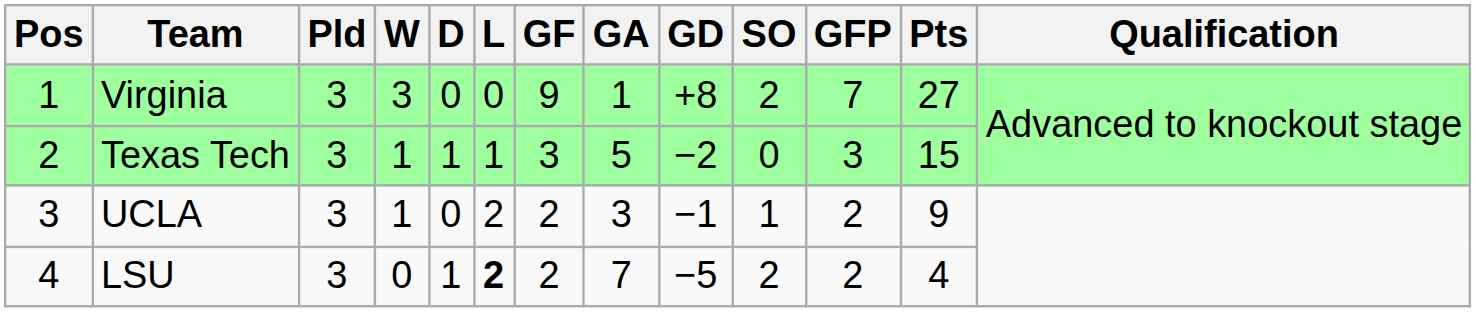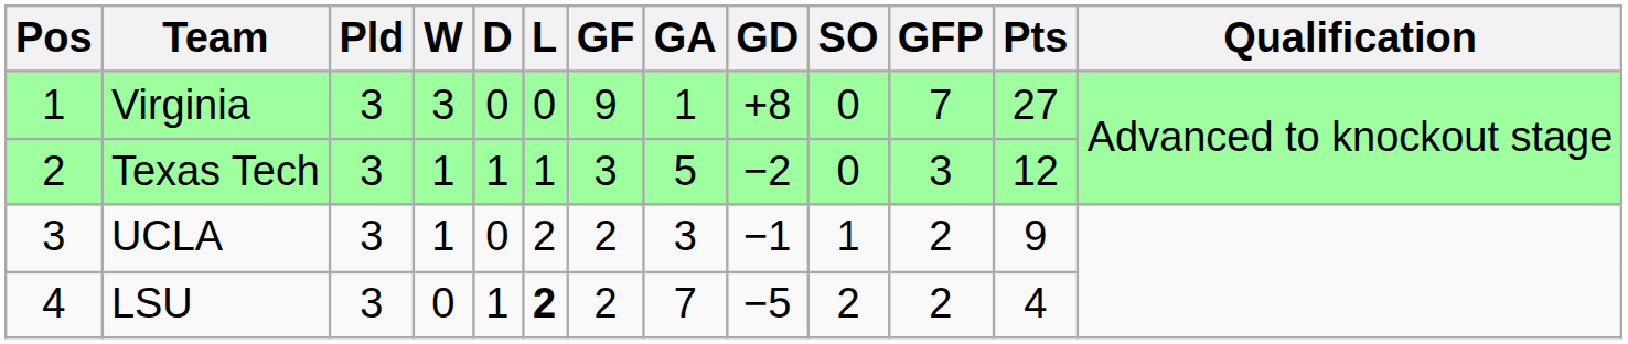Virginia | SO: 2 -> 0
Texas Tech | Pts: 15 -> 12
